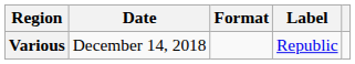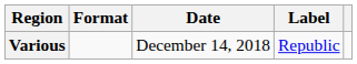columns swapped: Date <-> Format
